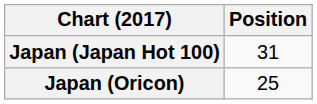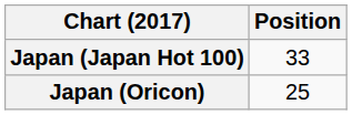Japan (Japan Hot 100) | Position: 31 -> 33
